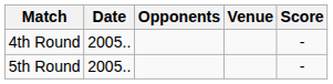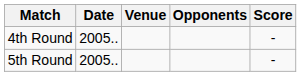columns swapped: Venue <-> Opponents
